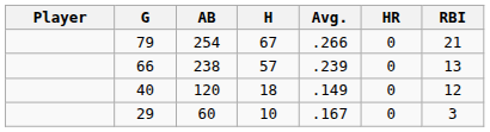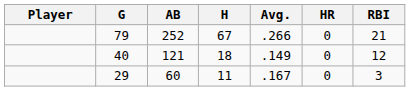79 | AB: 254 -> 252
- row: 66 | 238 | 57 | .239 | 0 | 13
40 | AB: 120 -> 121
29 | H: 10 -> 11
